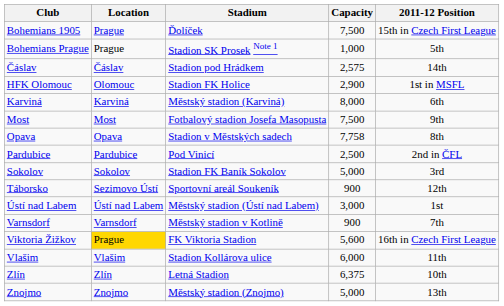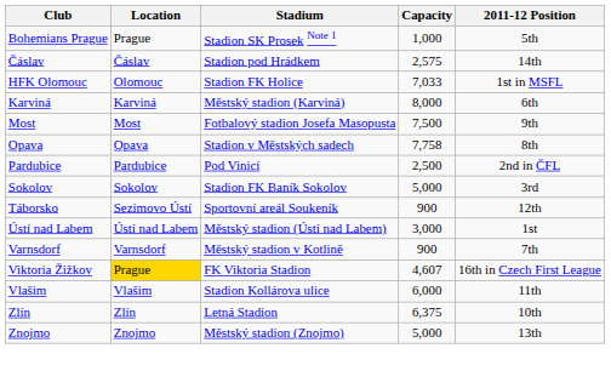- row: Bohemians 1905 | Prague | Ďolíček | 7,500 | 15th in Czech First League
HFK Olomouc | Capacity: 2,900 -> 7,033
Viktoria Žižkov | Capacity: 5,600 -> 4,607
